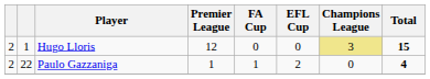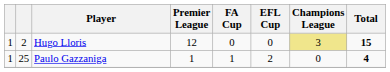Hugo Lloris | column 1: 2 -> 1
Hugo Lloris | column 2: 1 -> 2
Paulo Gazzaniga | column 1: 2 -> 1
Paulo Gazzaniga | column 2: 22 -> 25
